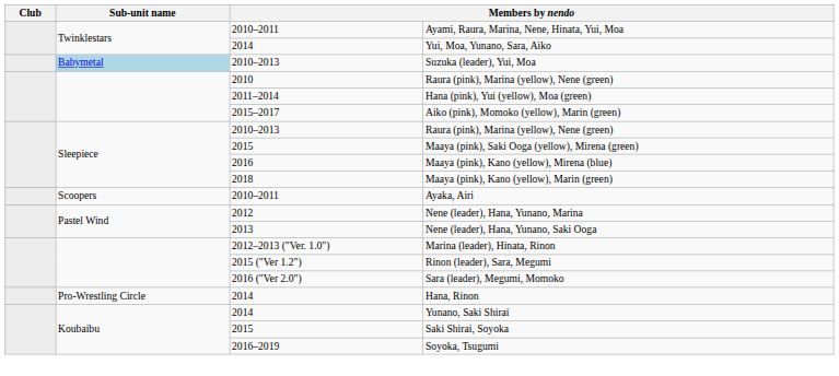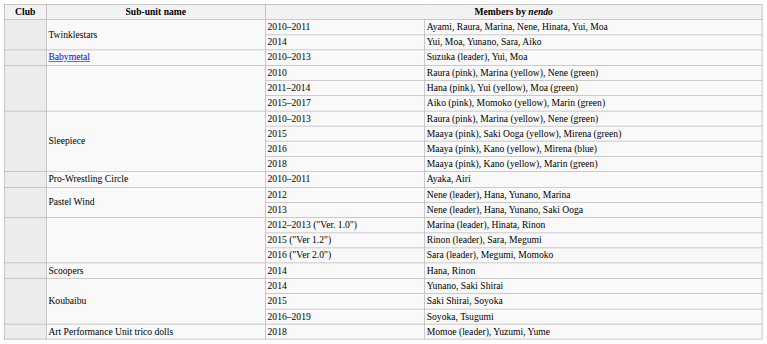Suzuka (leader), Yui, Moa | Sub-unit name: lightblue background -> no background
Ayaka, Airi | Sub-unit name: Scoopers -> Pro-Wrestling Circle
Hana, Rinon | Sub-unit name: Pro-Wrestling Circle -> Scoopers
+ row: Art Performance Unit trico dolls | 2018 | Momoe (leader), Yuzumi, Yume
